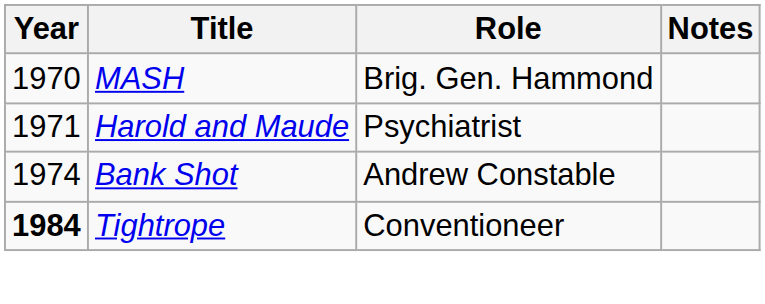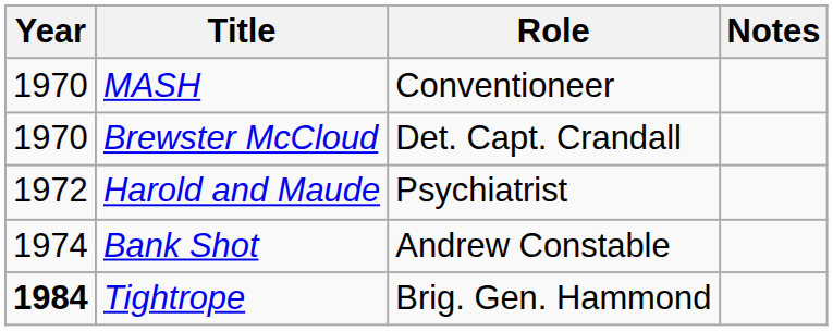MASH | Role: Brig. Gen. Hammond -> Conventioneer
+ row: 1970 | Brewster McCloud | Det. Capt. Crandall
Harold and Maude | Year: 1971 -> 1972
Tightrope | Role: Conventioneer -> Brig. Gen. Hammond
